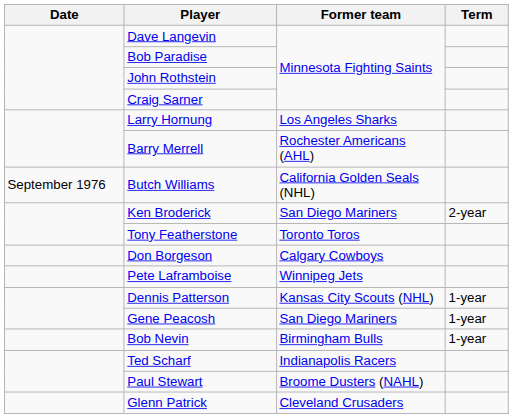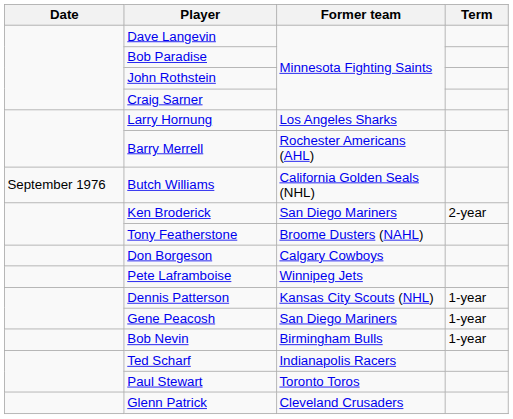Tony Featherstone | Former team: Toronto Toros -> Broome Dusters (NAHL)
Paul Stewart | Former team: Broome Dusters (NAHL) -> Toronto Toros
